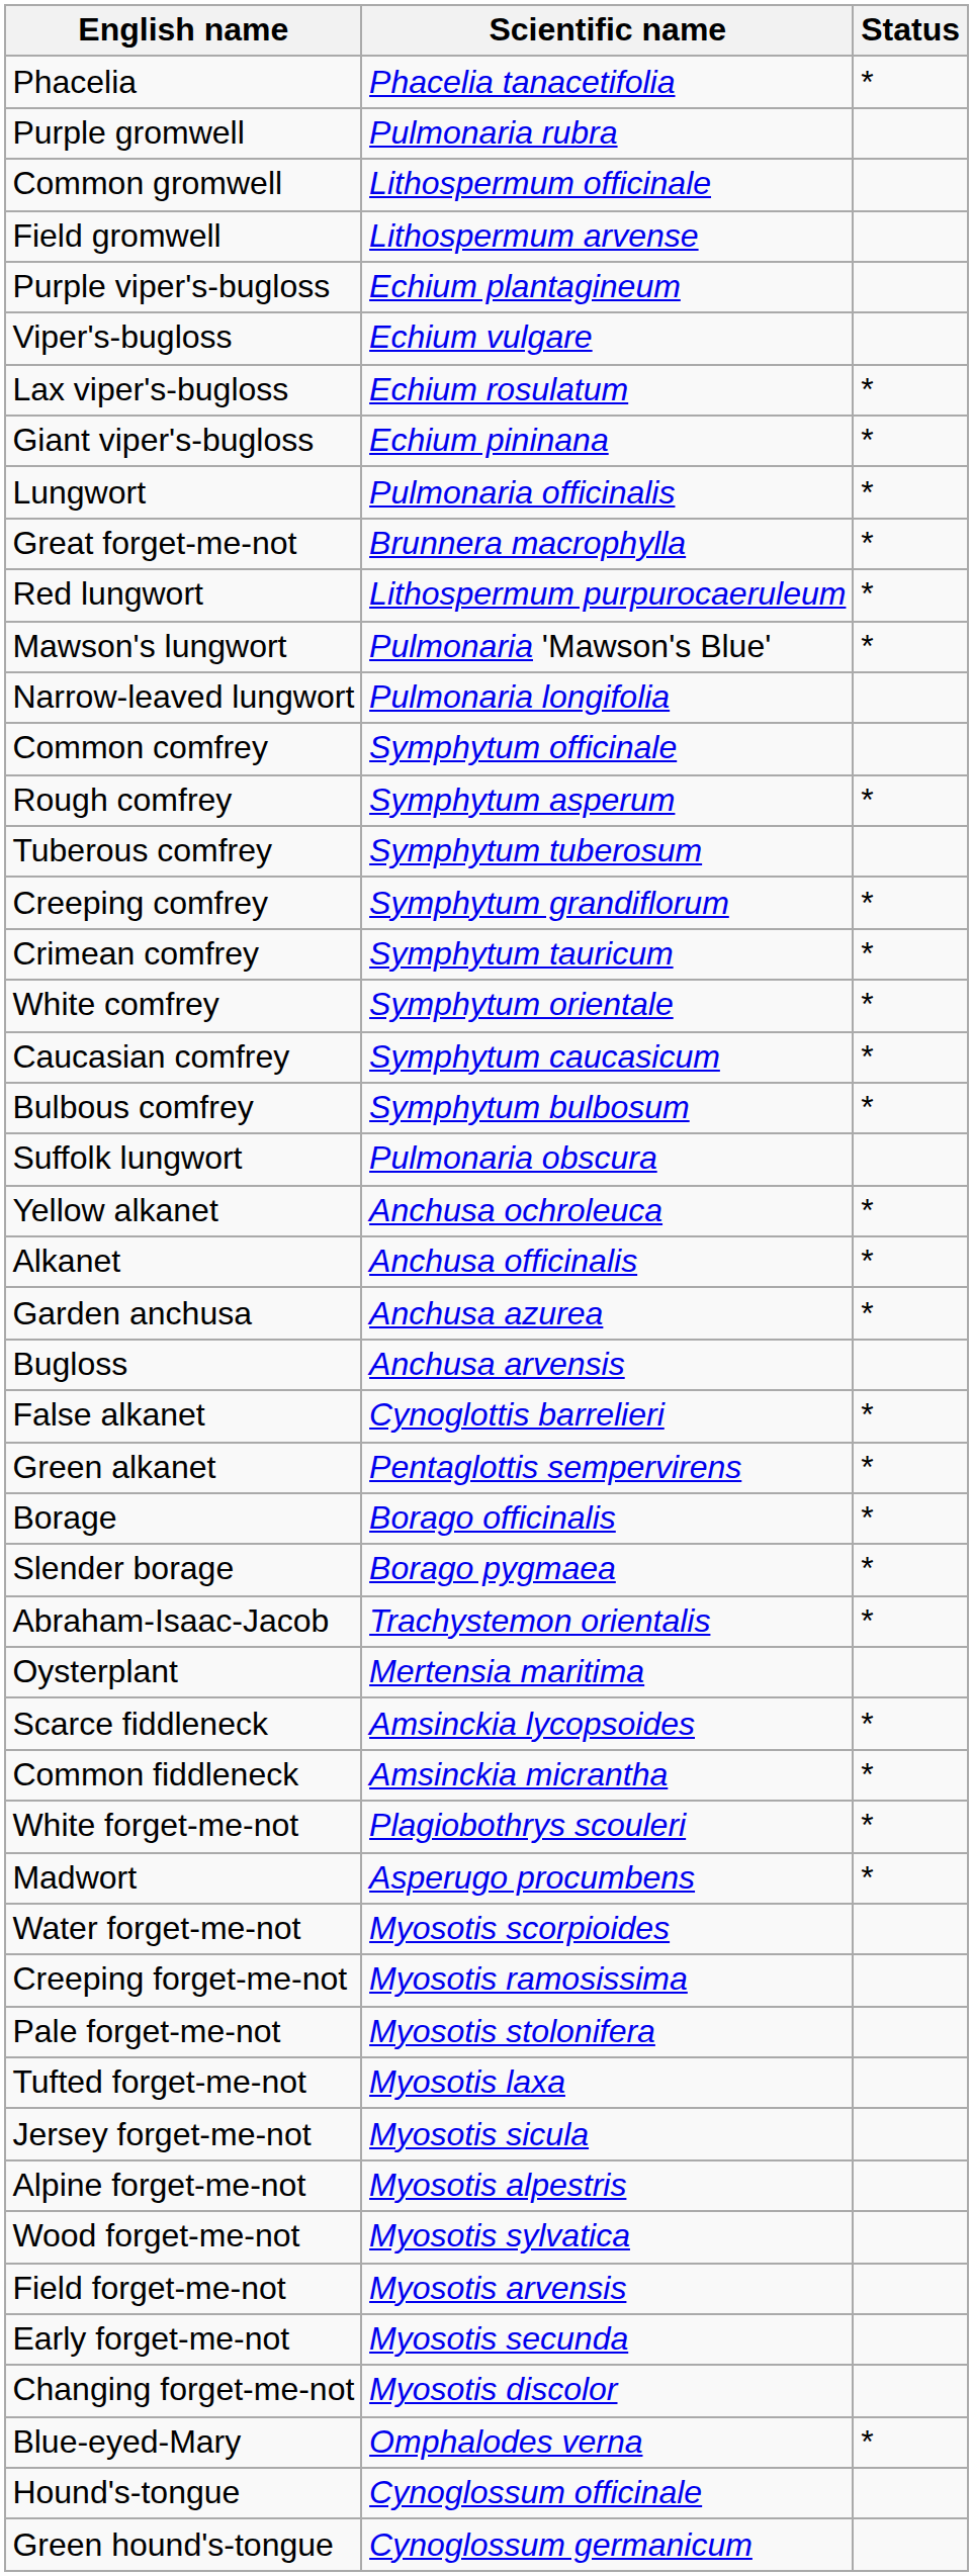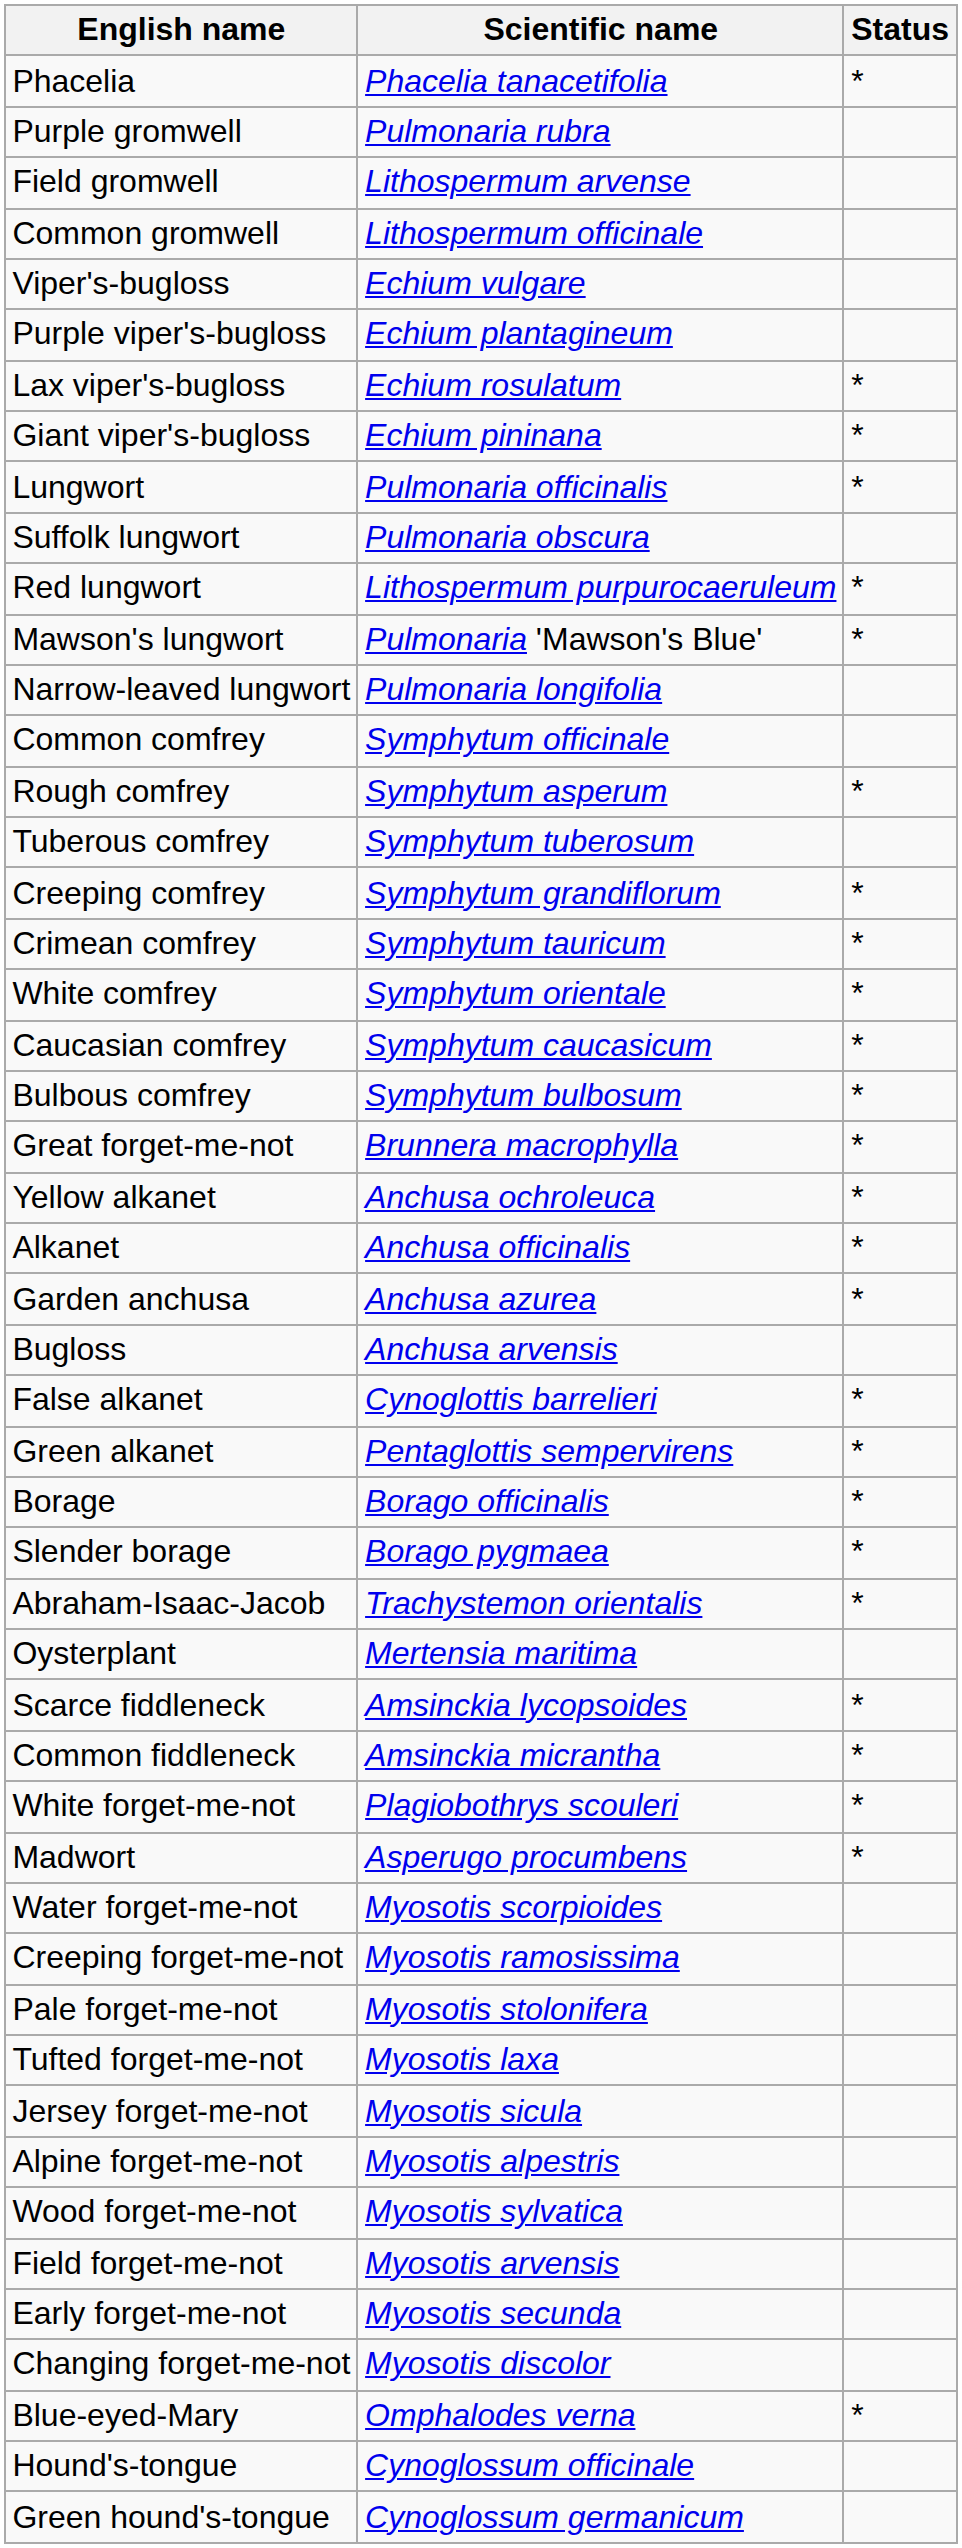rows swapped: Common gromwell <-> Field gromwell
rows swapped: Viper's-bugloss <-> Purple viper's-bugloss
rows swapped: Suffolk lungwort <-> Great forget-me-not
